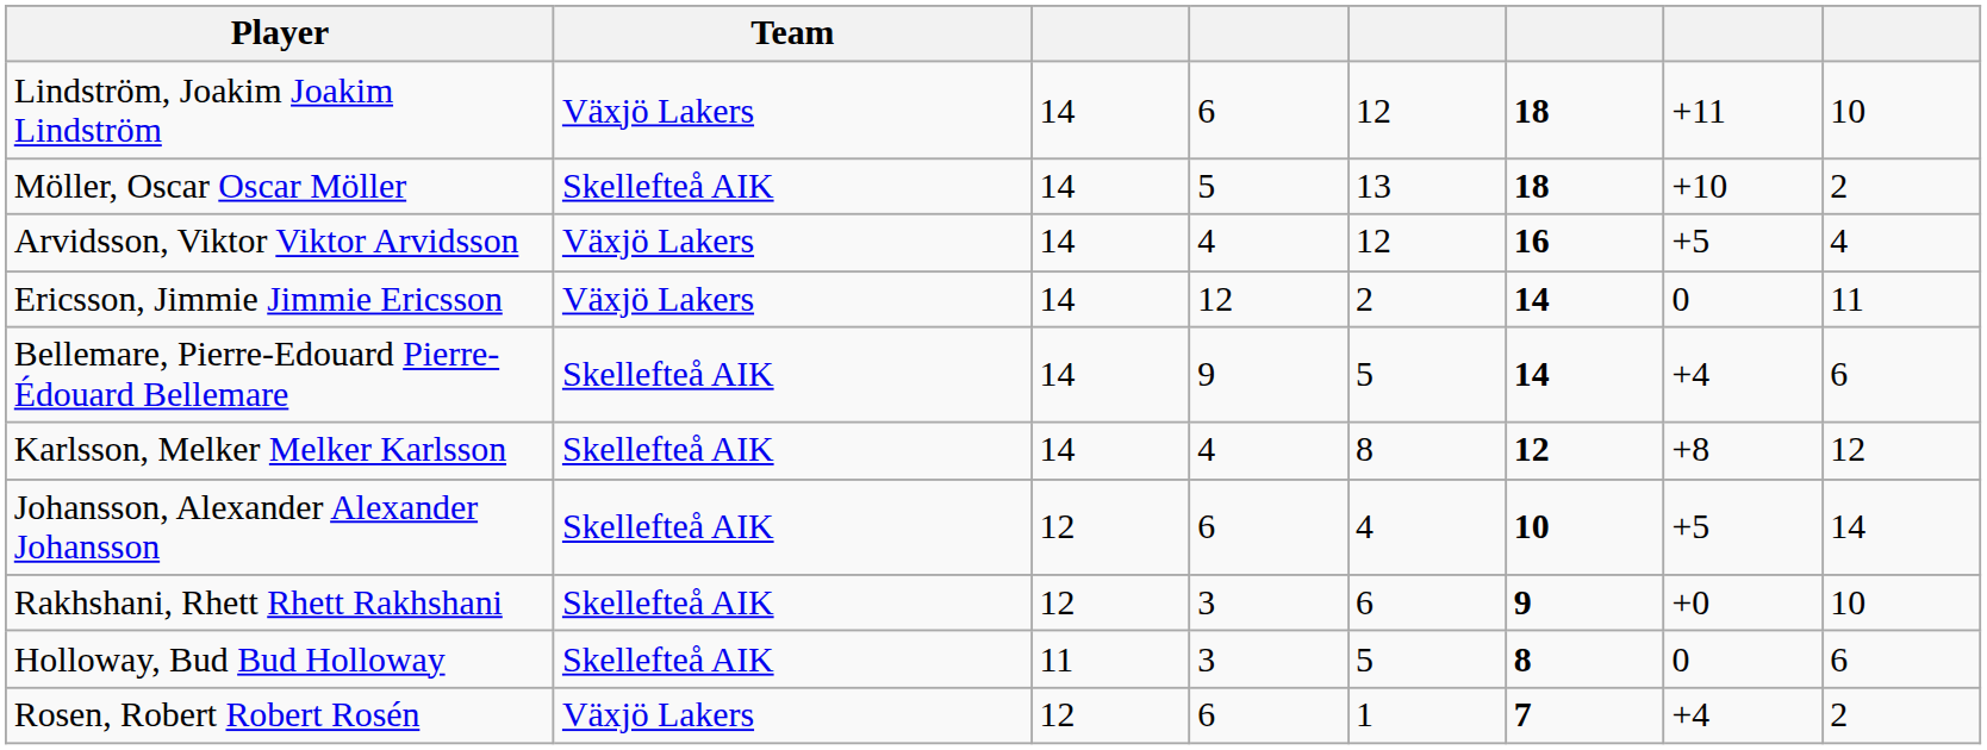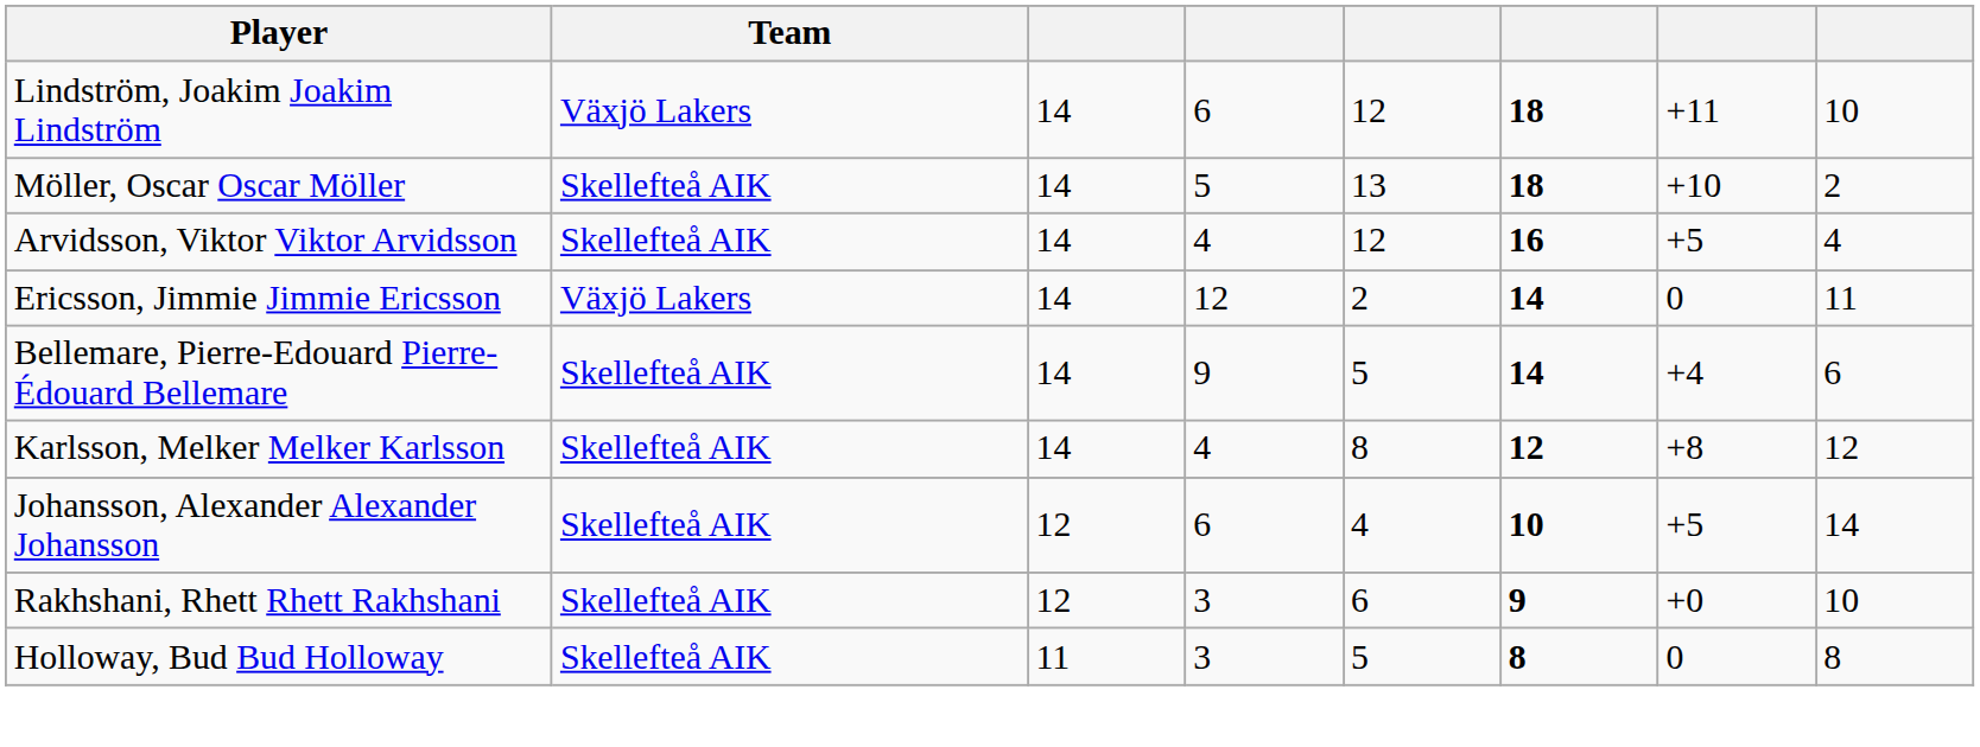Arvidsson, Viktor Viktor Arvidsson | Team: Växjö Lakers -> Skellefteå AIK
Holloway, Bud Bud Holloway | column 8: 6 -> 8
- row: Rosen, Robert Robert Rosén | Växjö Lakers | 12 | 6 | 1 | 7 | +4 | 2
